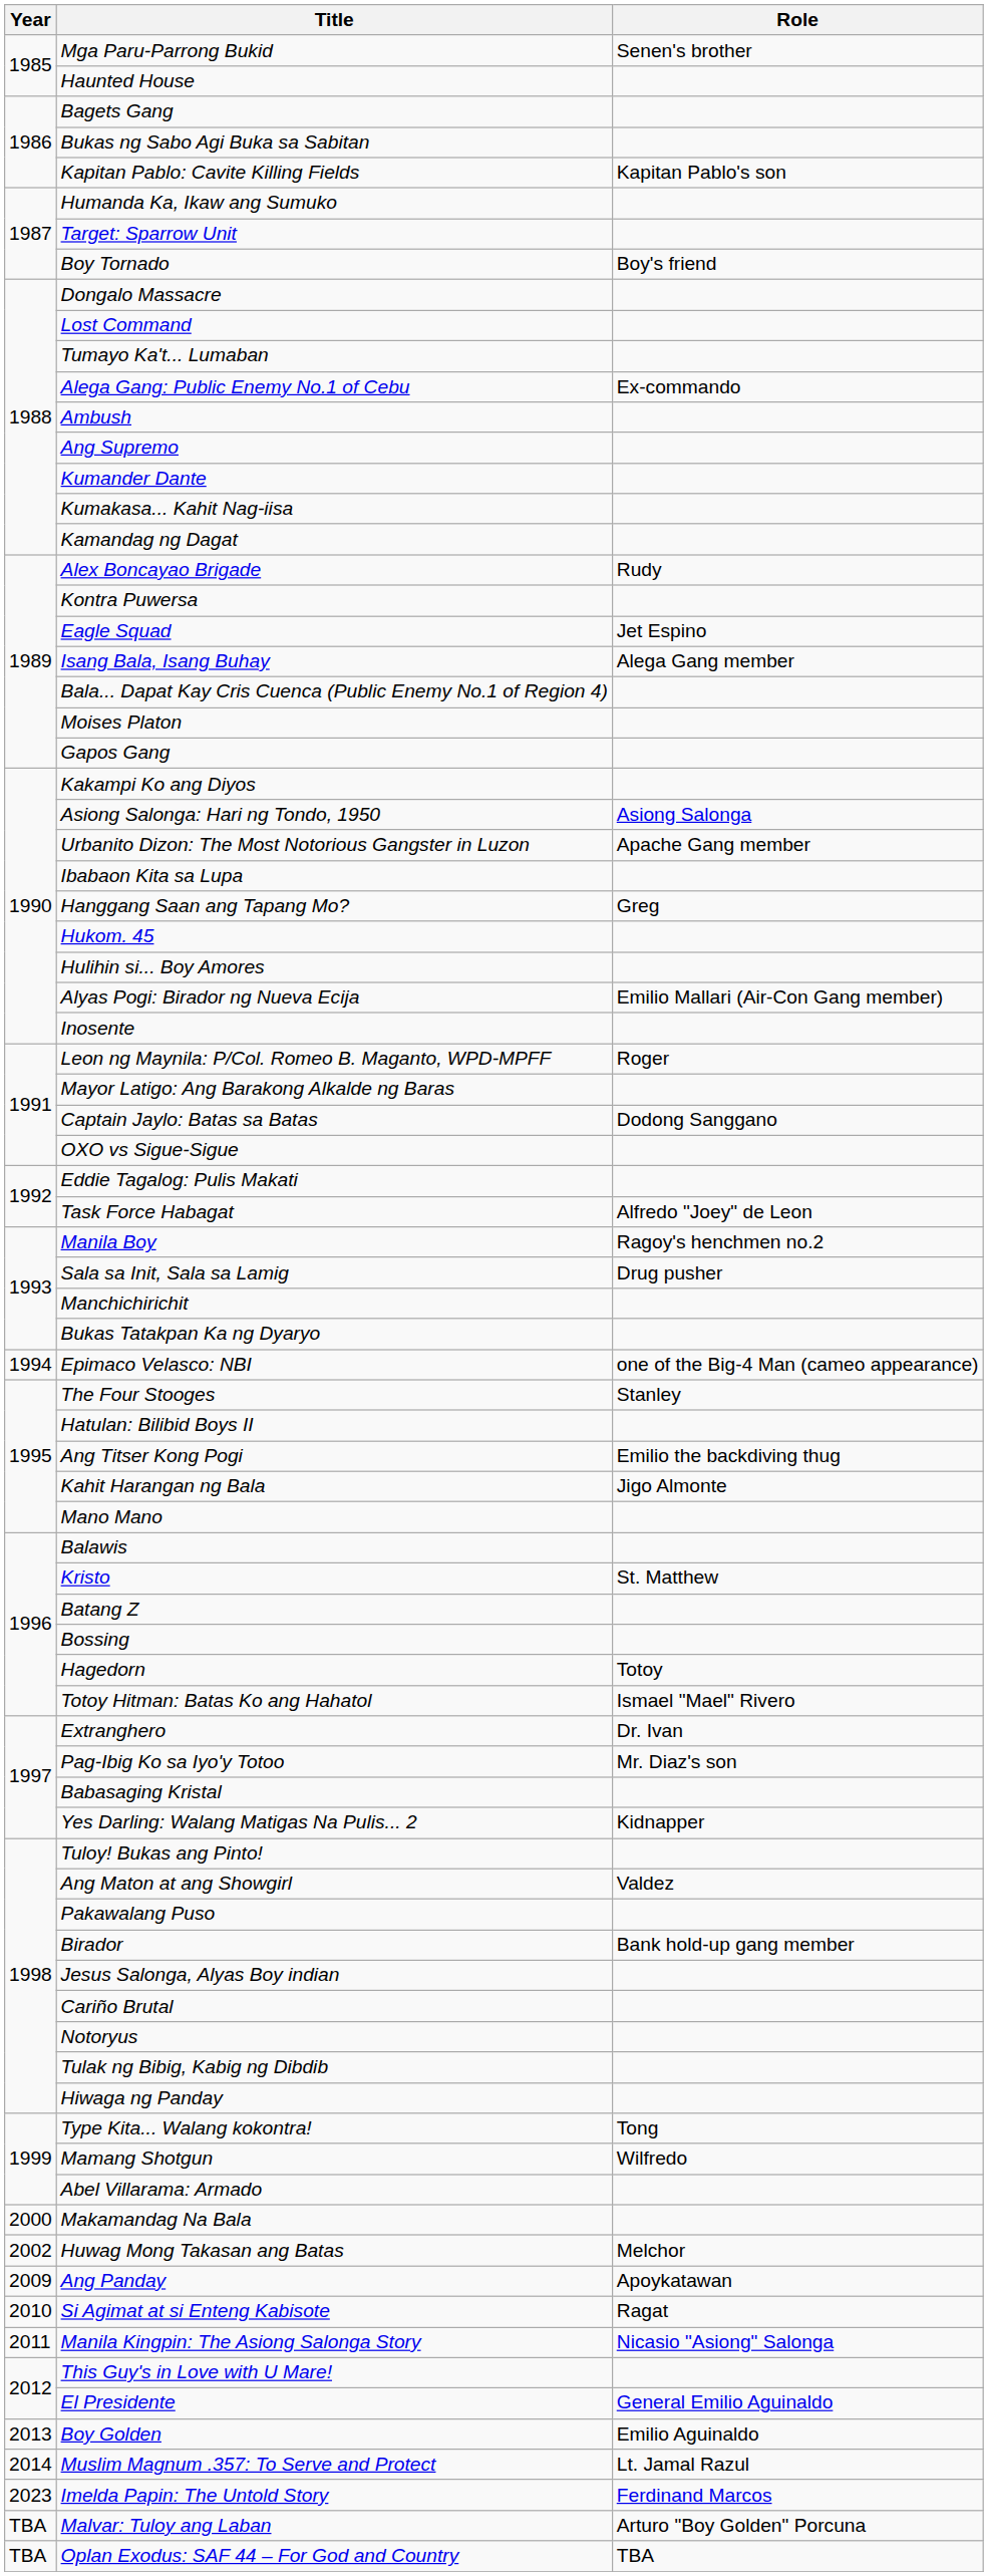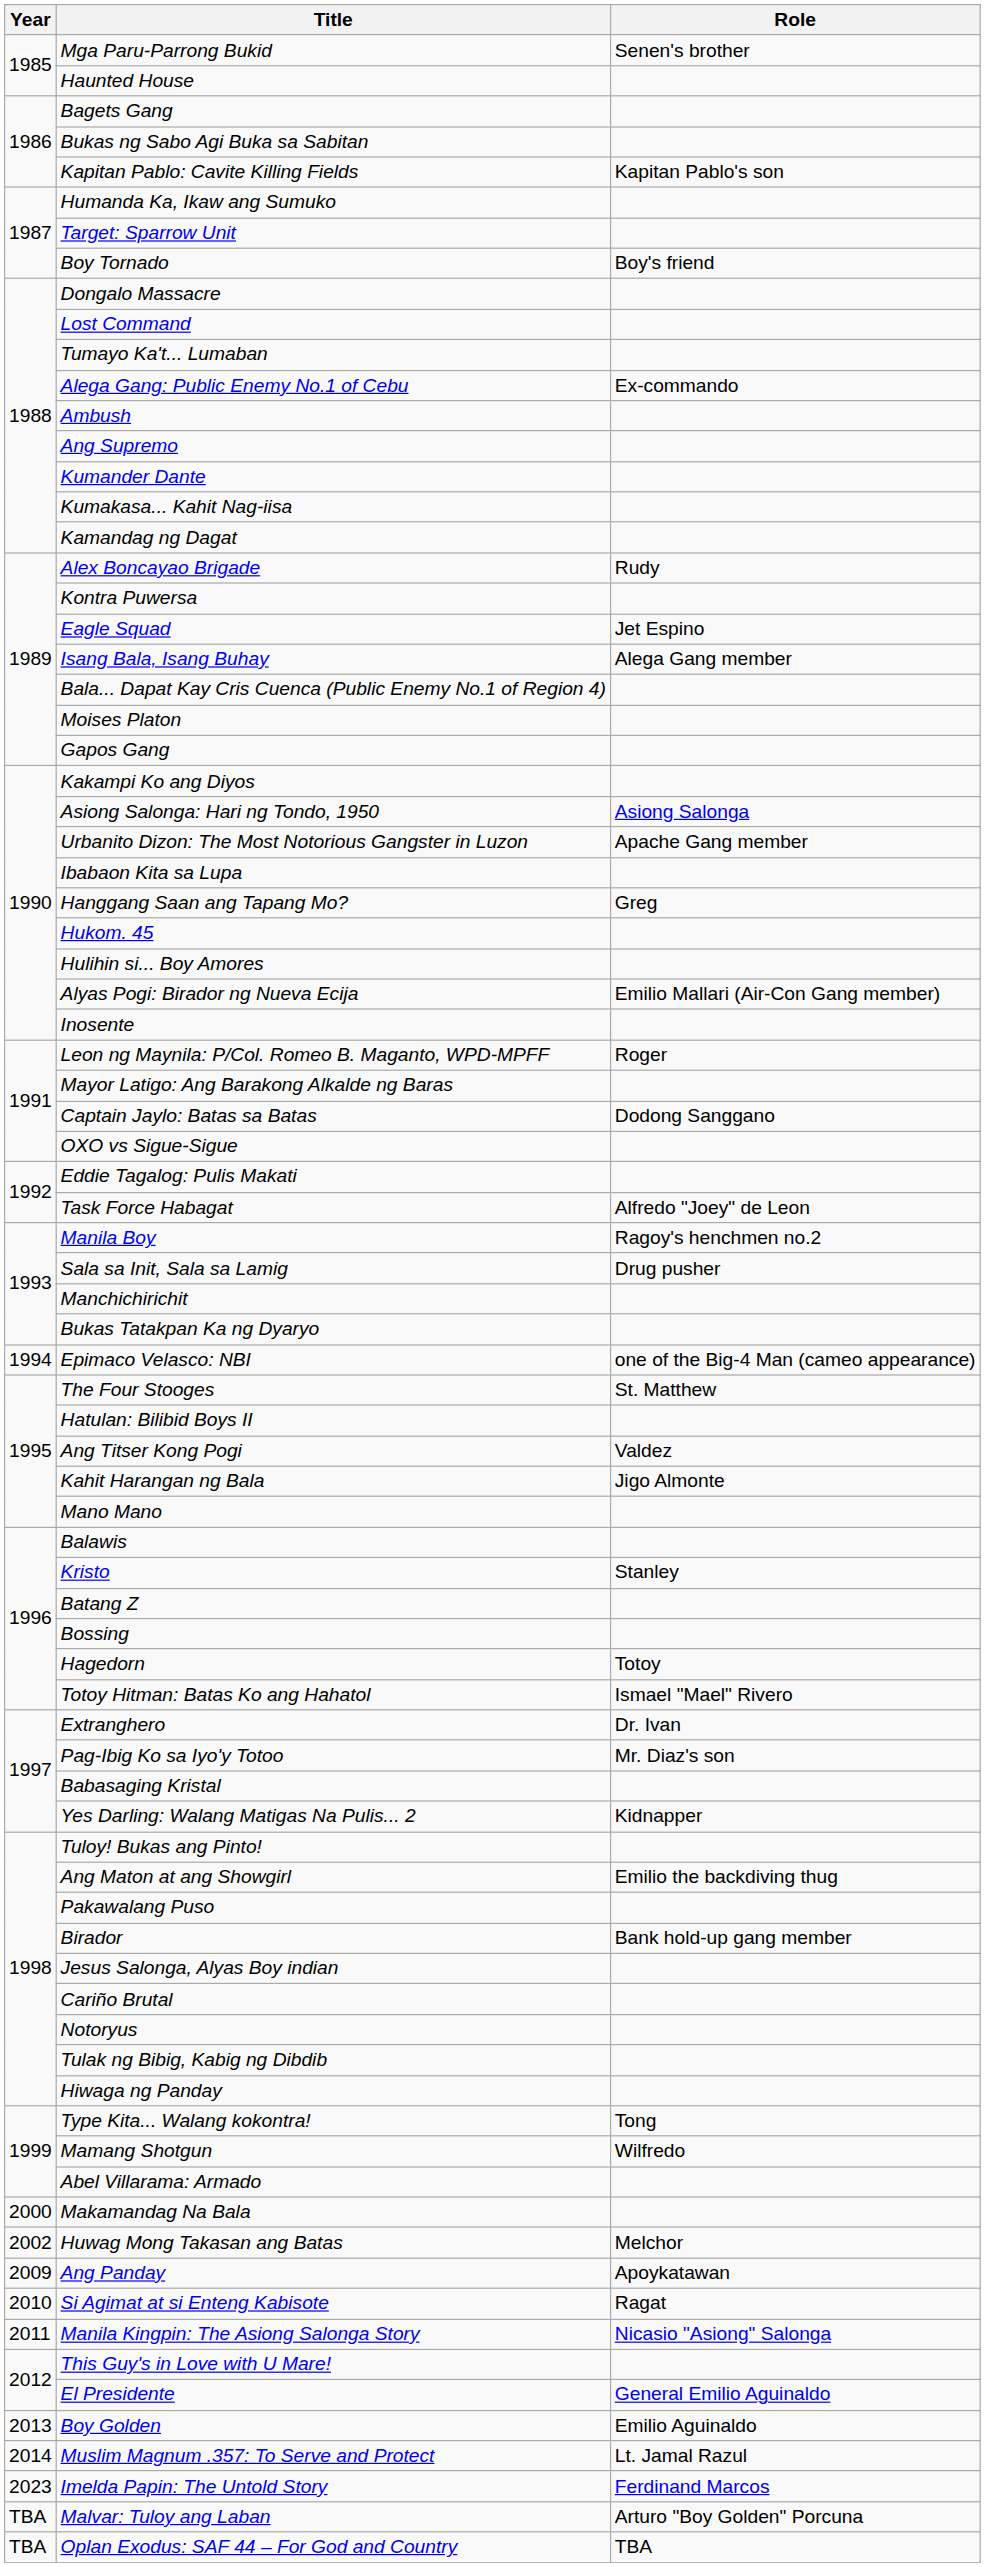The Four Stooges | Role: Stanley -> St. Matthew
Ang Titser Kong Pogi | Role: Emilio the backdiving thug -> Valdez
Kristo | Role: St. Matthew -> Stanley
Ang Maton at ang Showgirl | Role: Valdez -> Emilio the backdiving thug
